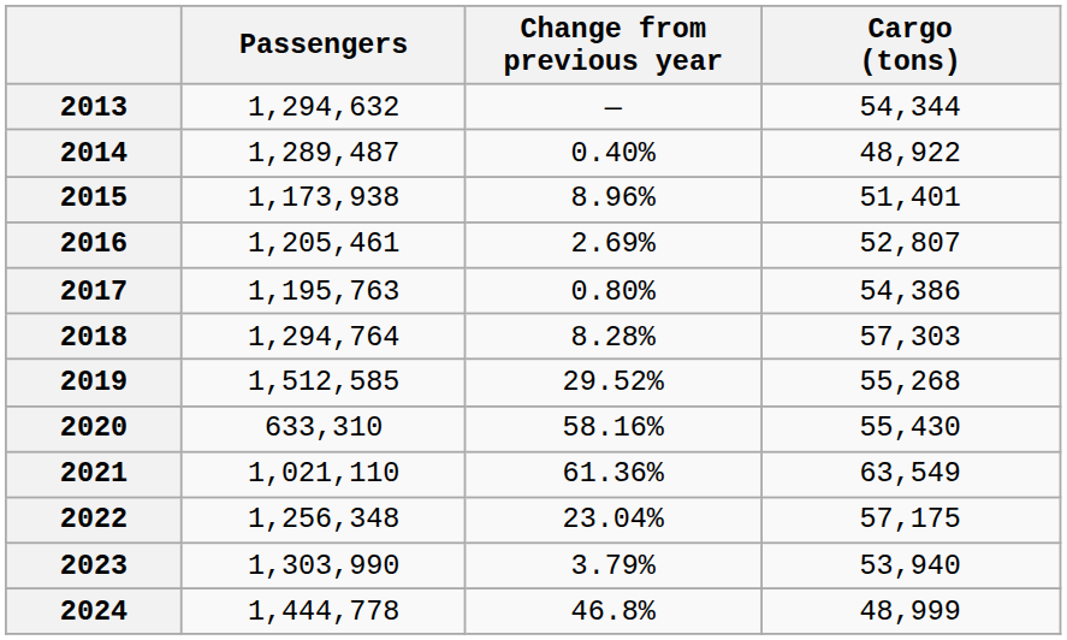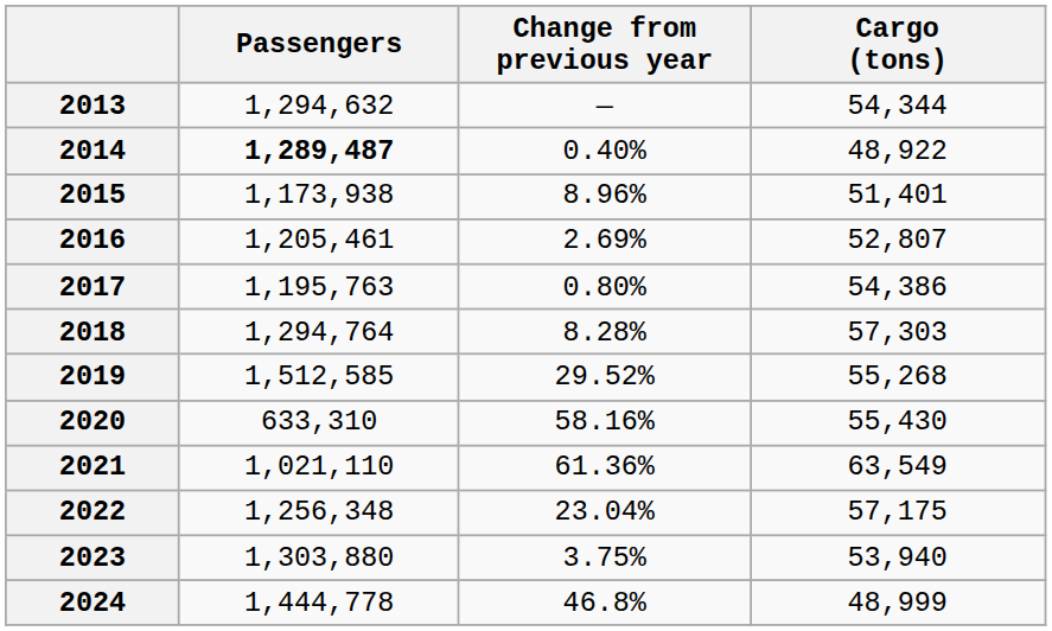2014 | Passengers: normal -> bold
2023 | Passengers: 1,303,990 -> 1,303,880
2023 | Change from previous year: 3.79% -> 3.75%
